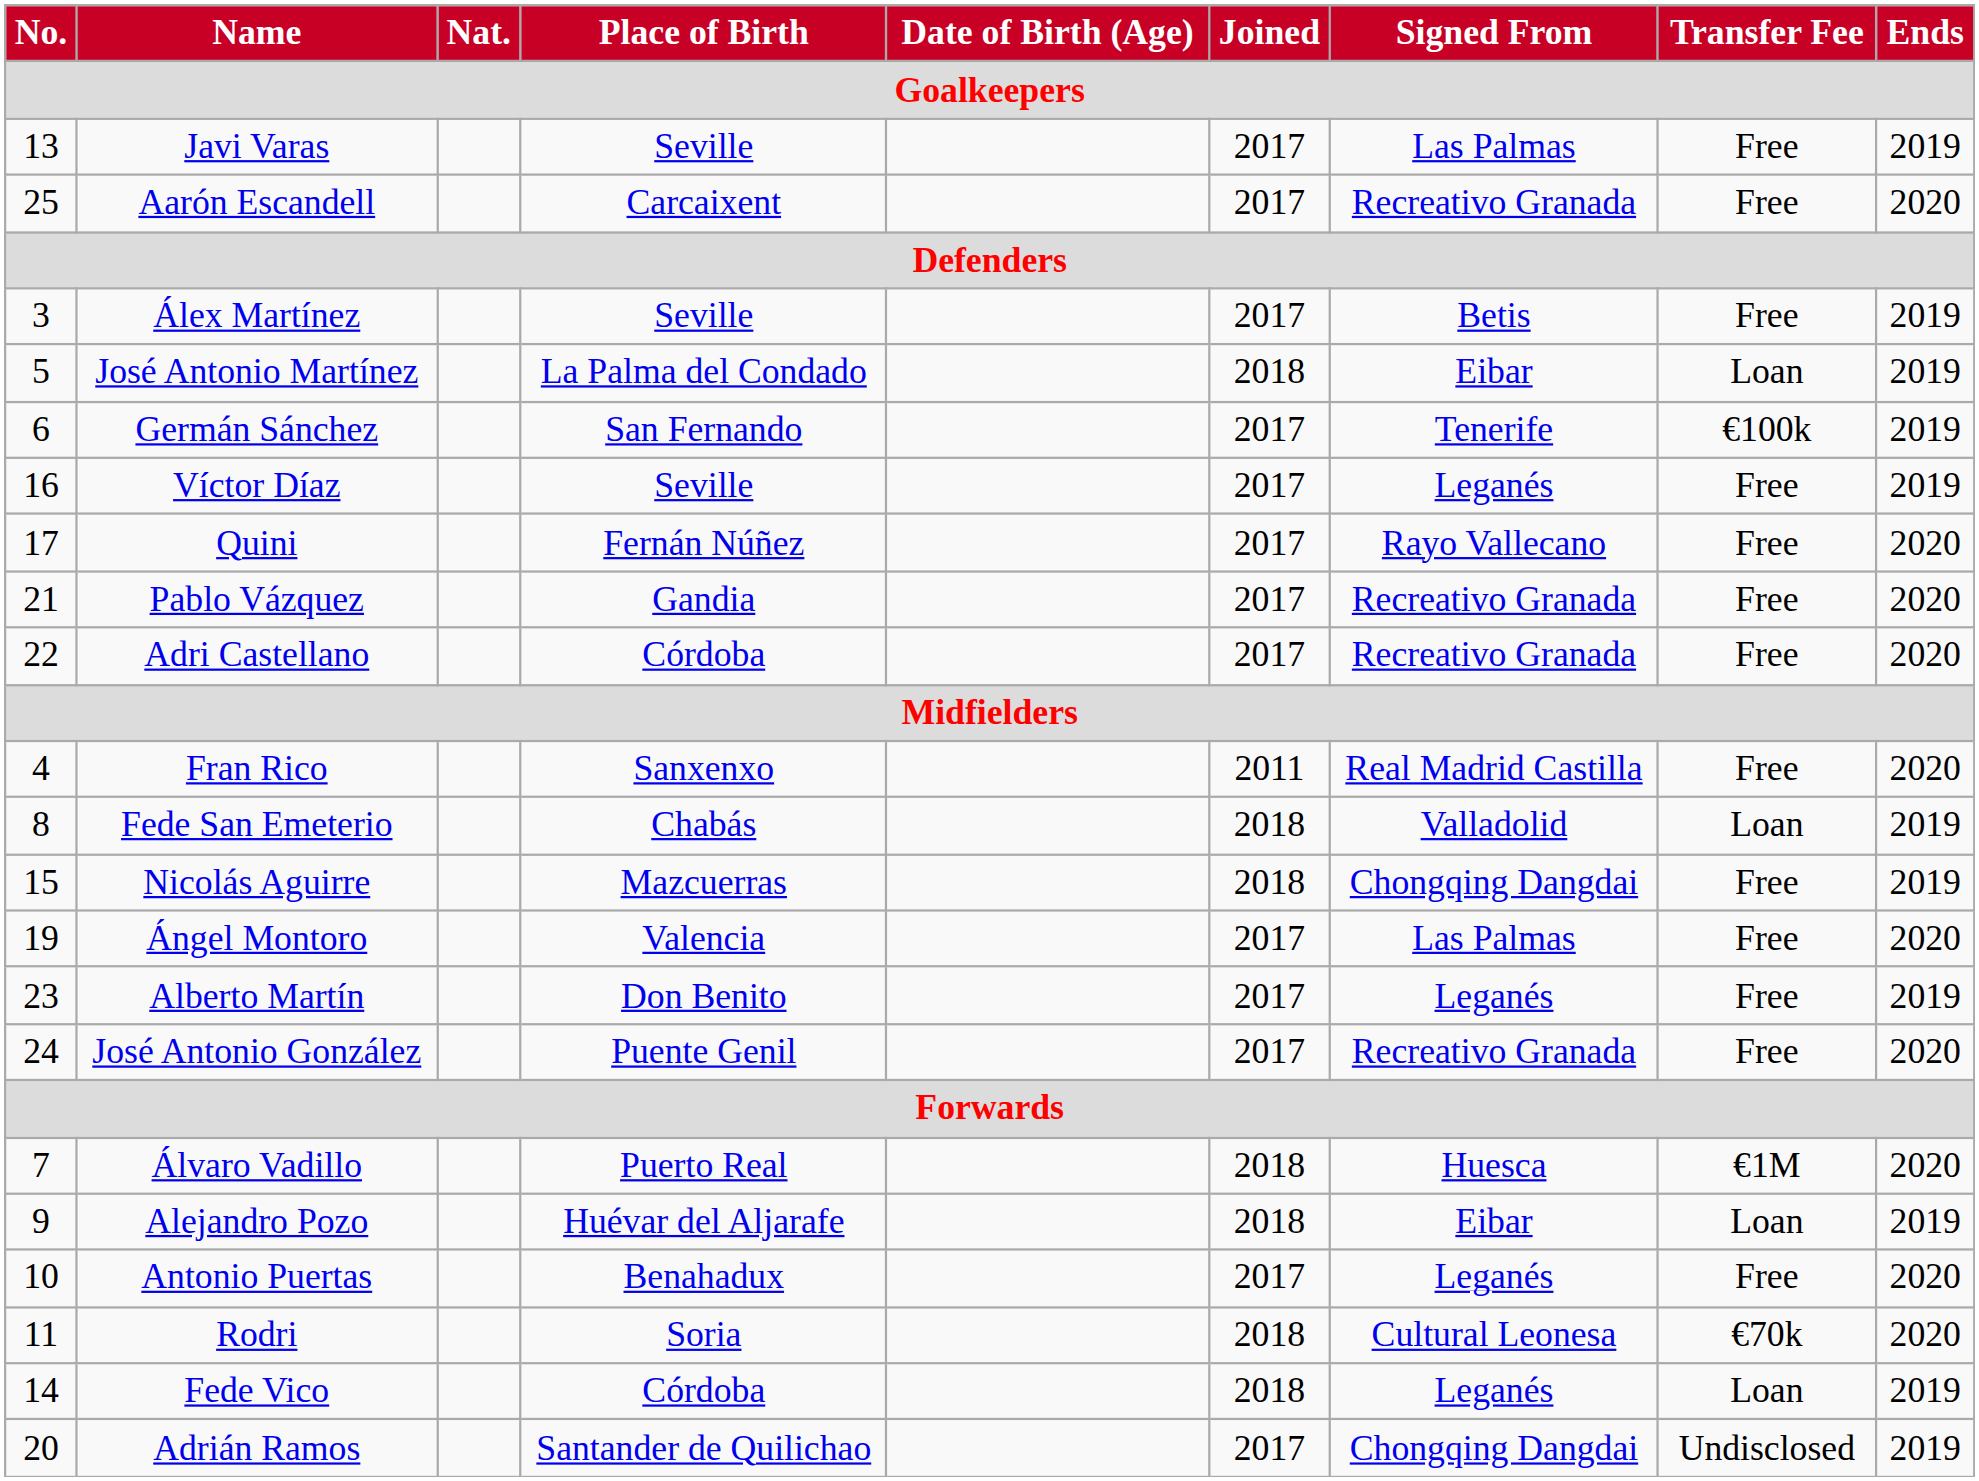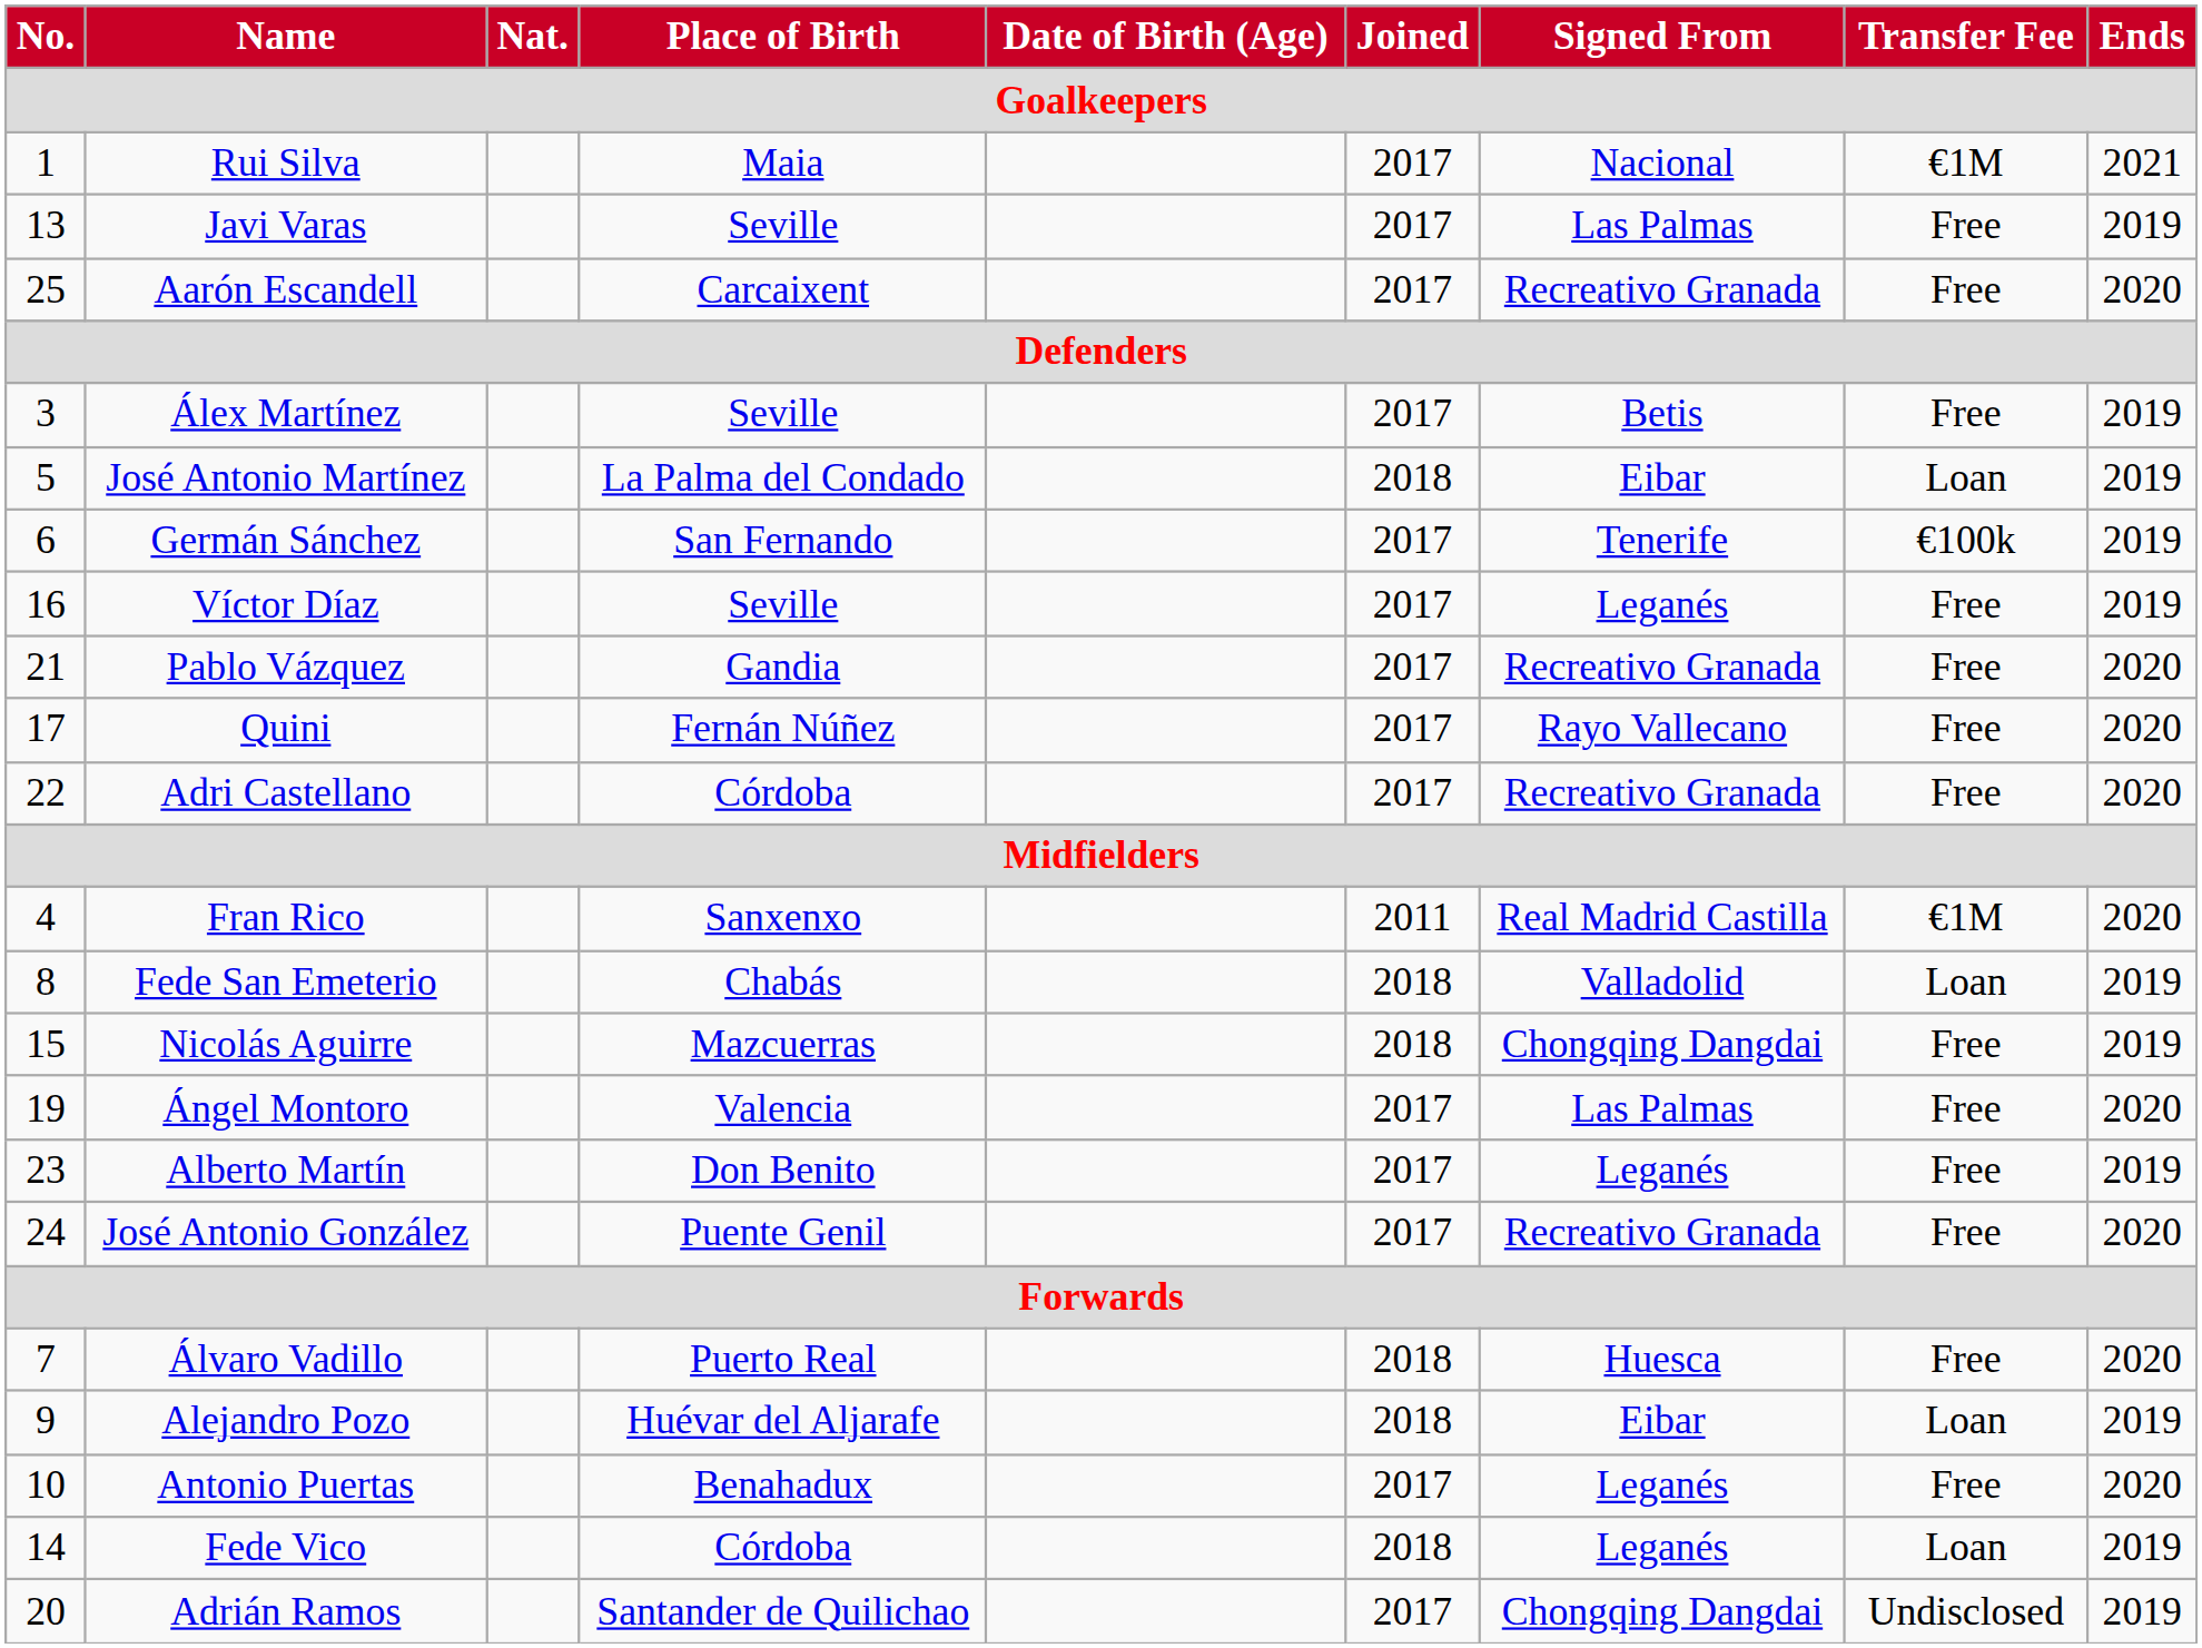+ row: 1 | Rui Silva | Maia | 2017 | Nacional | €1M | 2021
rows swapped: Quini <-> Pablo Vázquez
Fran Rico | Transfer Fee: Free -> €1M
Álvaro Vadillo | Transfer Fee: €1M -> Free
- row: 11 | Rodri | Soria | 2018 | Cultural Leonesa | €70k | 2020
